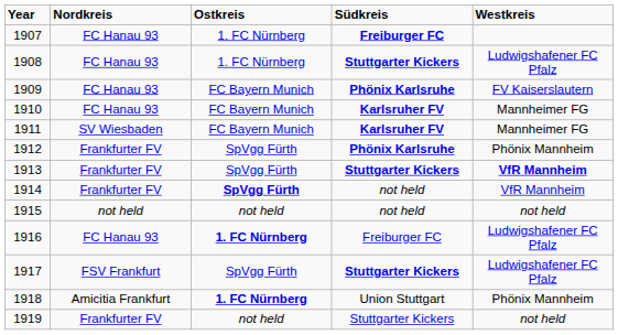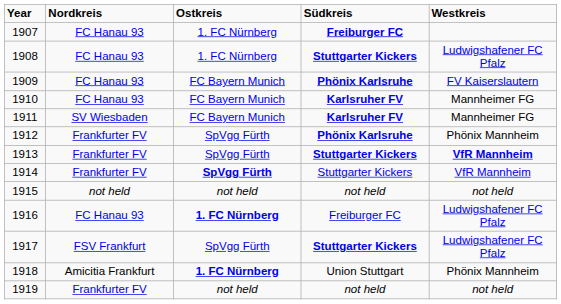1914 | Südkreis: not held -> Stuttgarter Kickers
1919 | Südkreis: Stuttgarter Kickers -> not held
